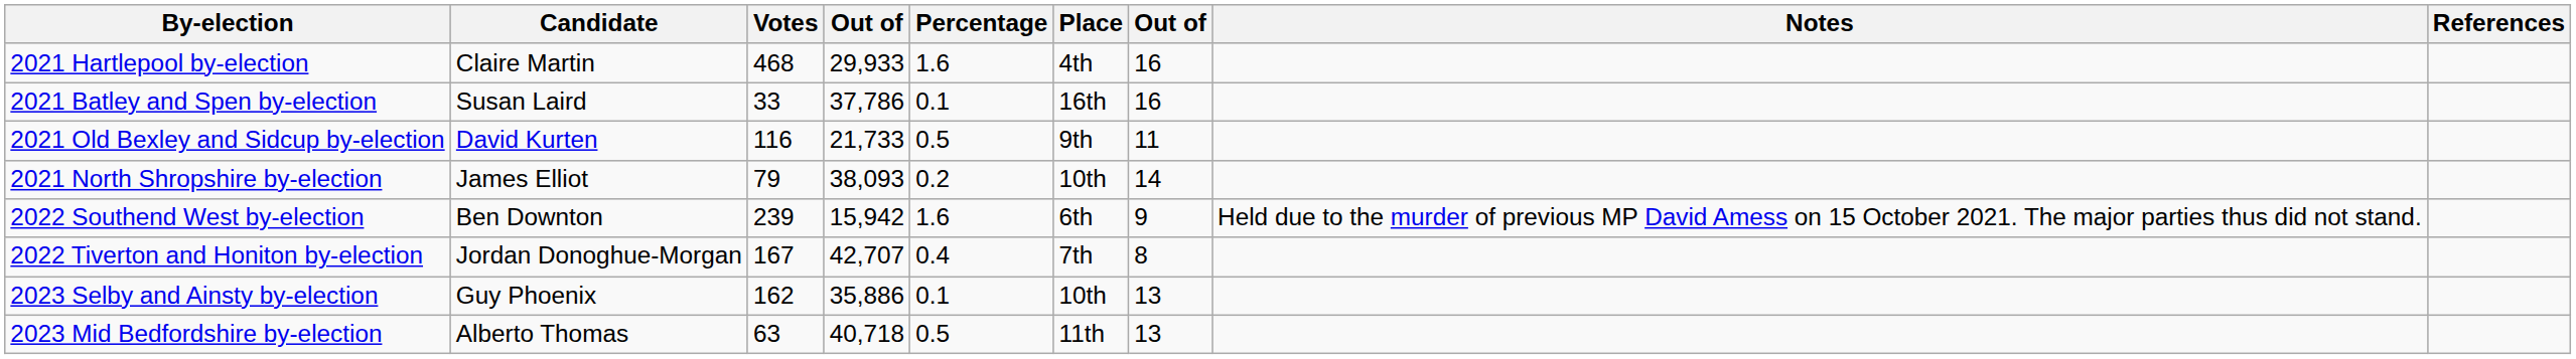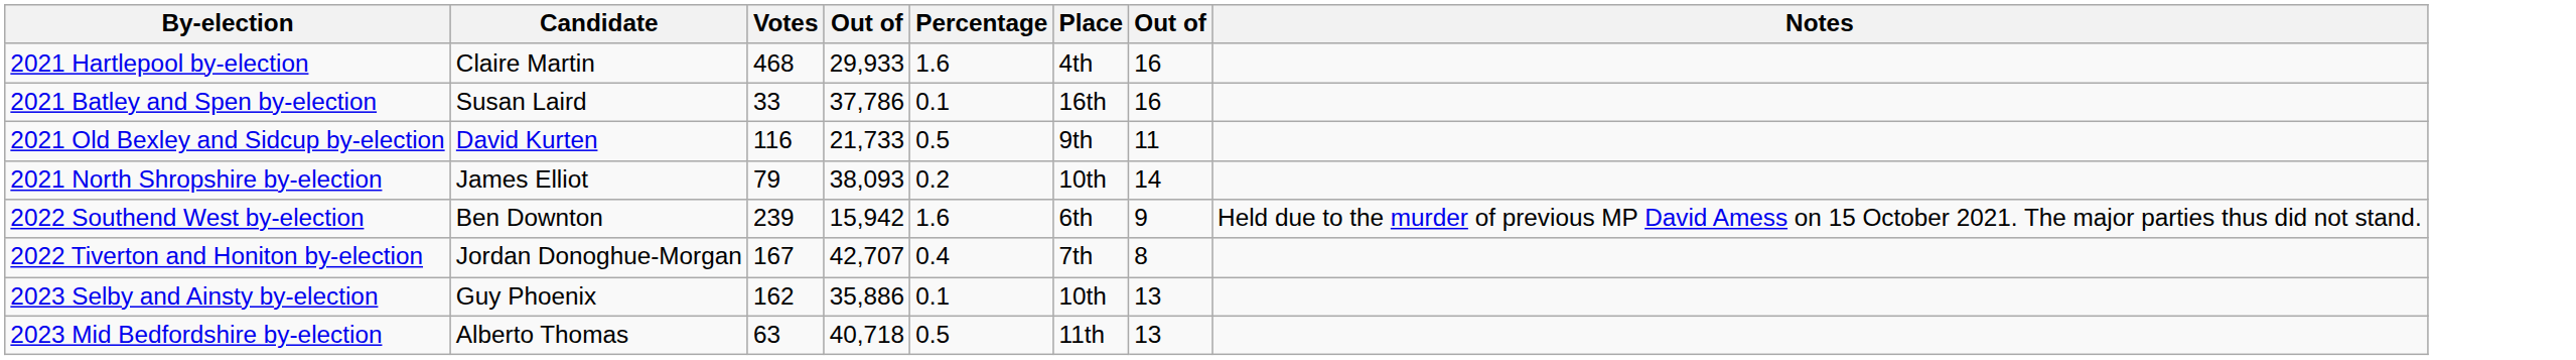- column: References
